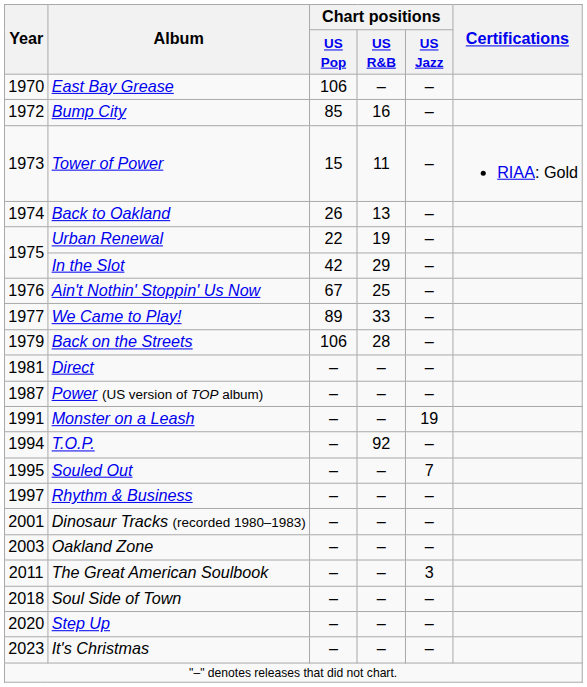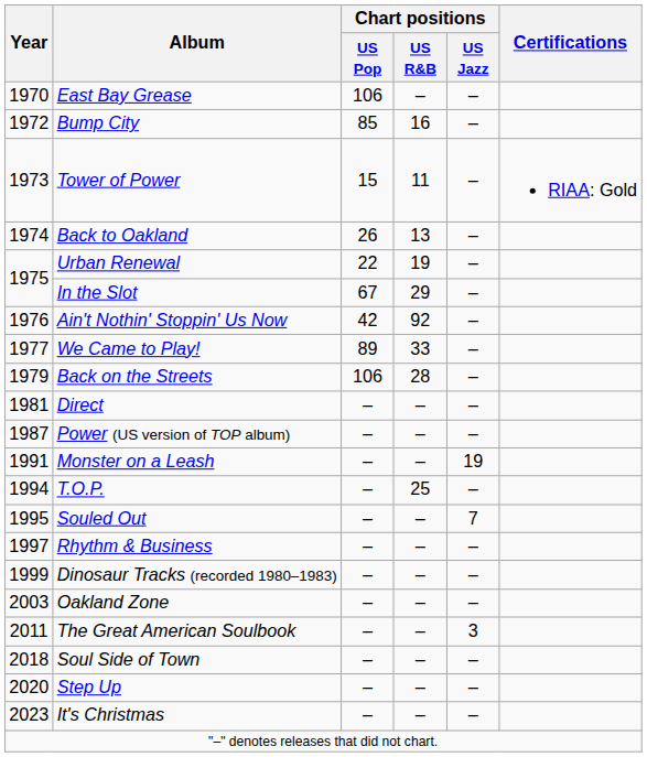In the Slot | Chart positions / US Pop: 42 -> 67
Ain't Nothin' Stoppin' Us Now | Chart positions / US Pop: 67 -> 42
Ain't Nothin' Stoppin' Us Now | Chart positions / US R&B: 25 -> 92
T.O.P. | Chart positions / US R&B: 92 -> 25
Dinosaur Tracks (recorded 1980–1983) | Year: 2001 -> 1999
